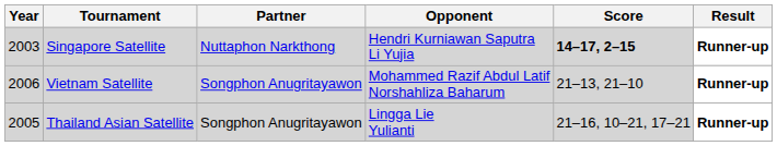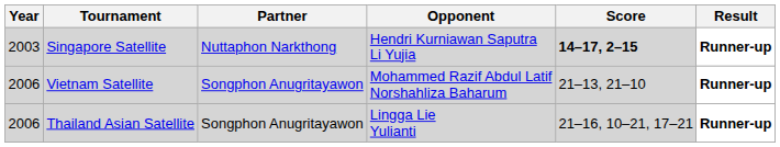Thailand Asian Satellite | Year: 2005 -> 2006
